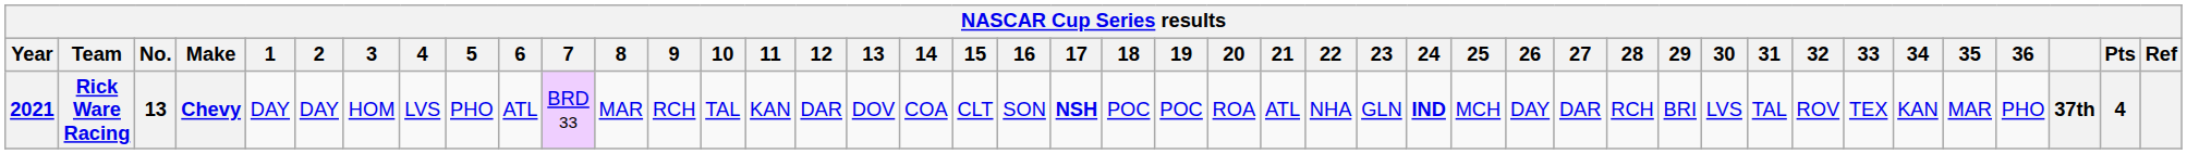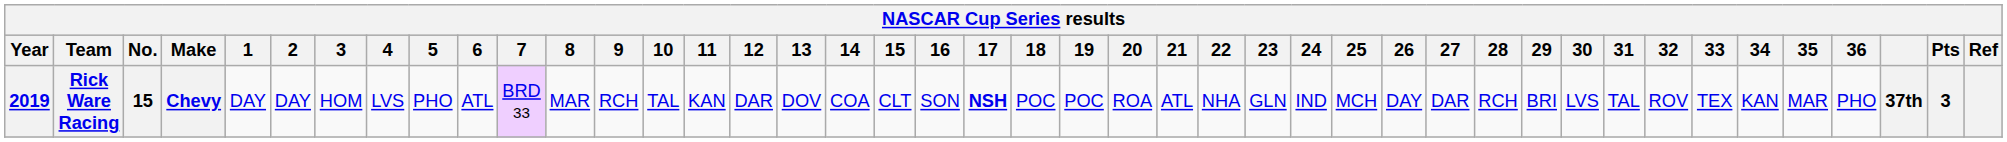Rick Ware Racing | Year: 2021 -> 2019
Rick Ware Racing | No.: 13 -> 15
Rick Ware Racing | 24: bold -> normal
Rick Ware Racing | Pts: 4 -> 3
